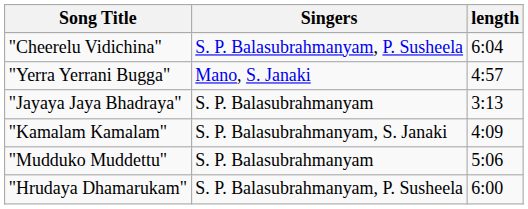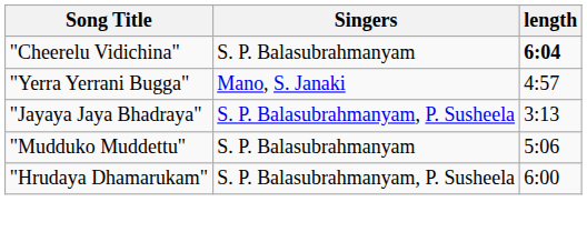"Cheerelu Vidichina" | Singers: S. P. Balasubrahmanyam, P. Susheela -> S. P. Balasubrahmanyam
"Cheerelu Vidichina" | length: normal -> bold
"Jayaya Jaya Bhadraya" | Singers: S. P. Balasubrahmanyam -> S. P. Balasubrahmanyam, P. Susheela
- row: "Kamalam Kamalam" | S. P. Balasubrahmanyam, S. Janaki | 4:09
